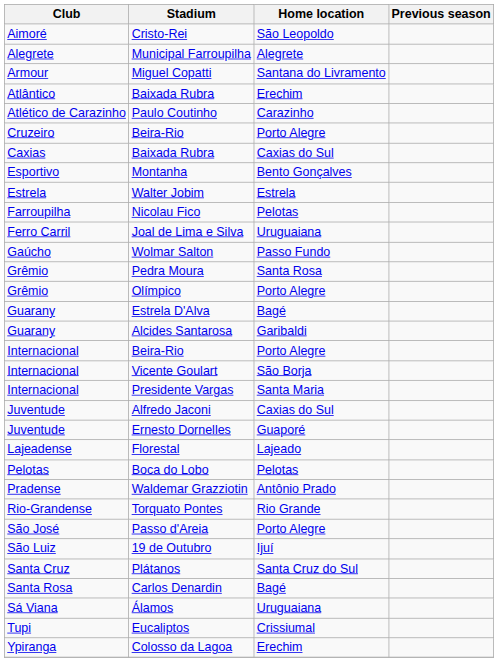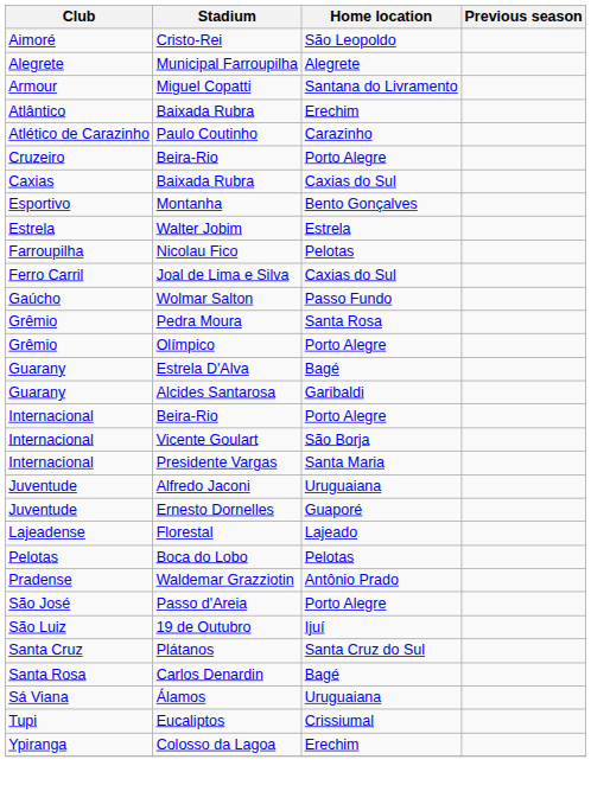Joal de Lima e Silva | Home location: Uruguaiana -> Caxias do Sul
Alfredo Jaconi | Home location: Caxias do Sul -> Uruguaiana
- row: Rio-Grandense | Torquato Pontes | Rio Grande
